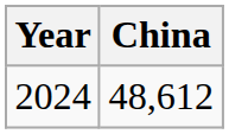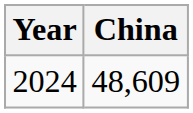2024 | China: 48,612 -> 48,609
